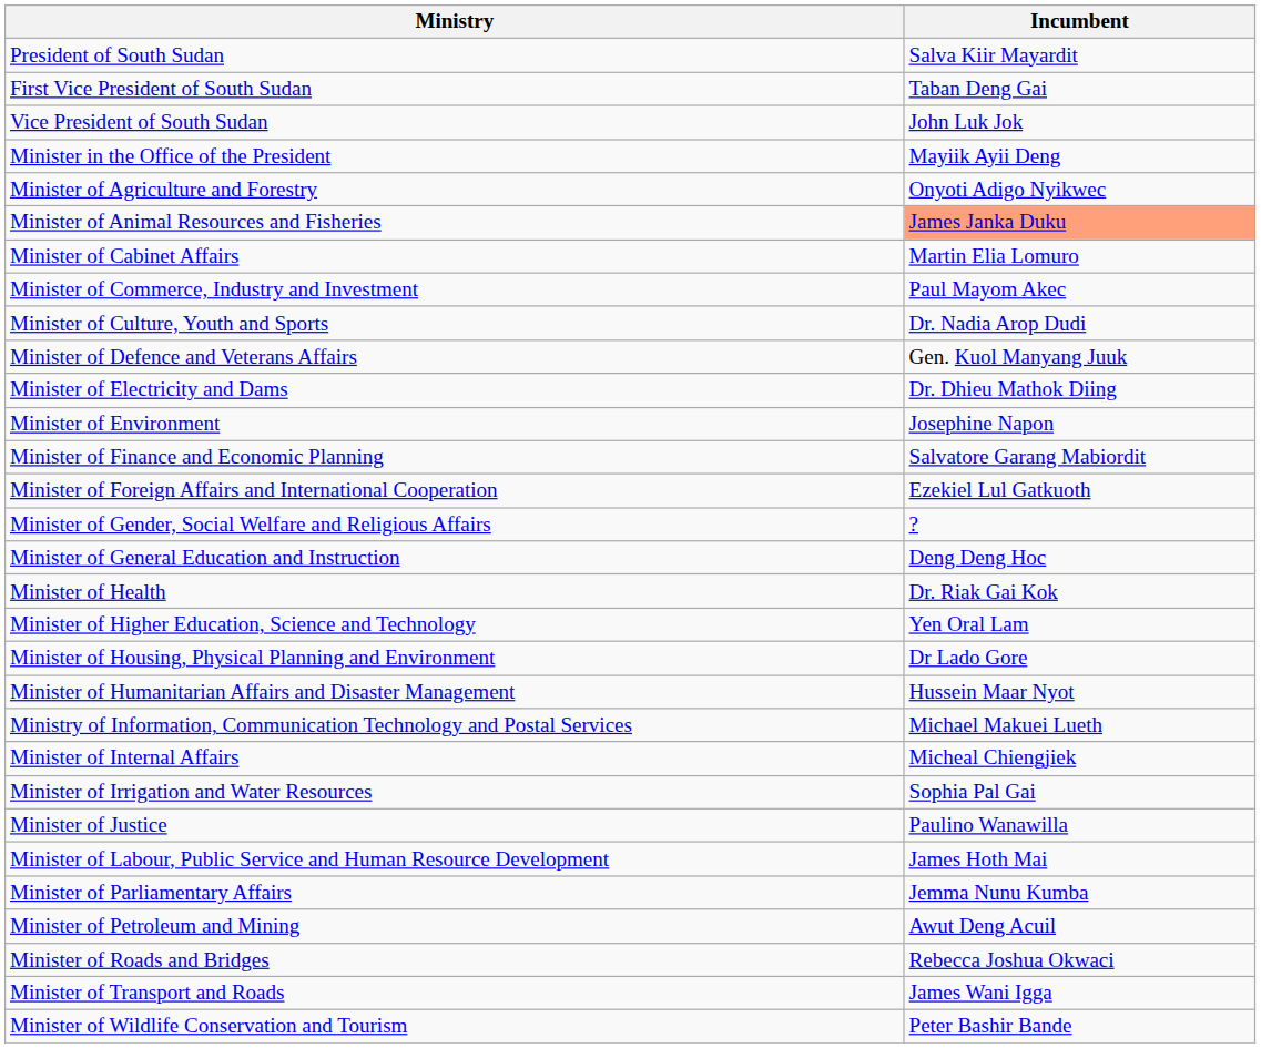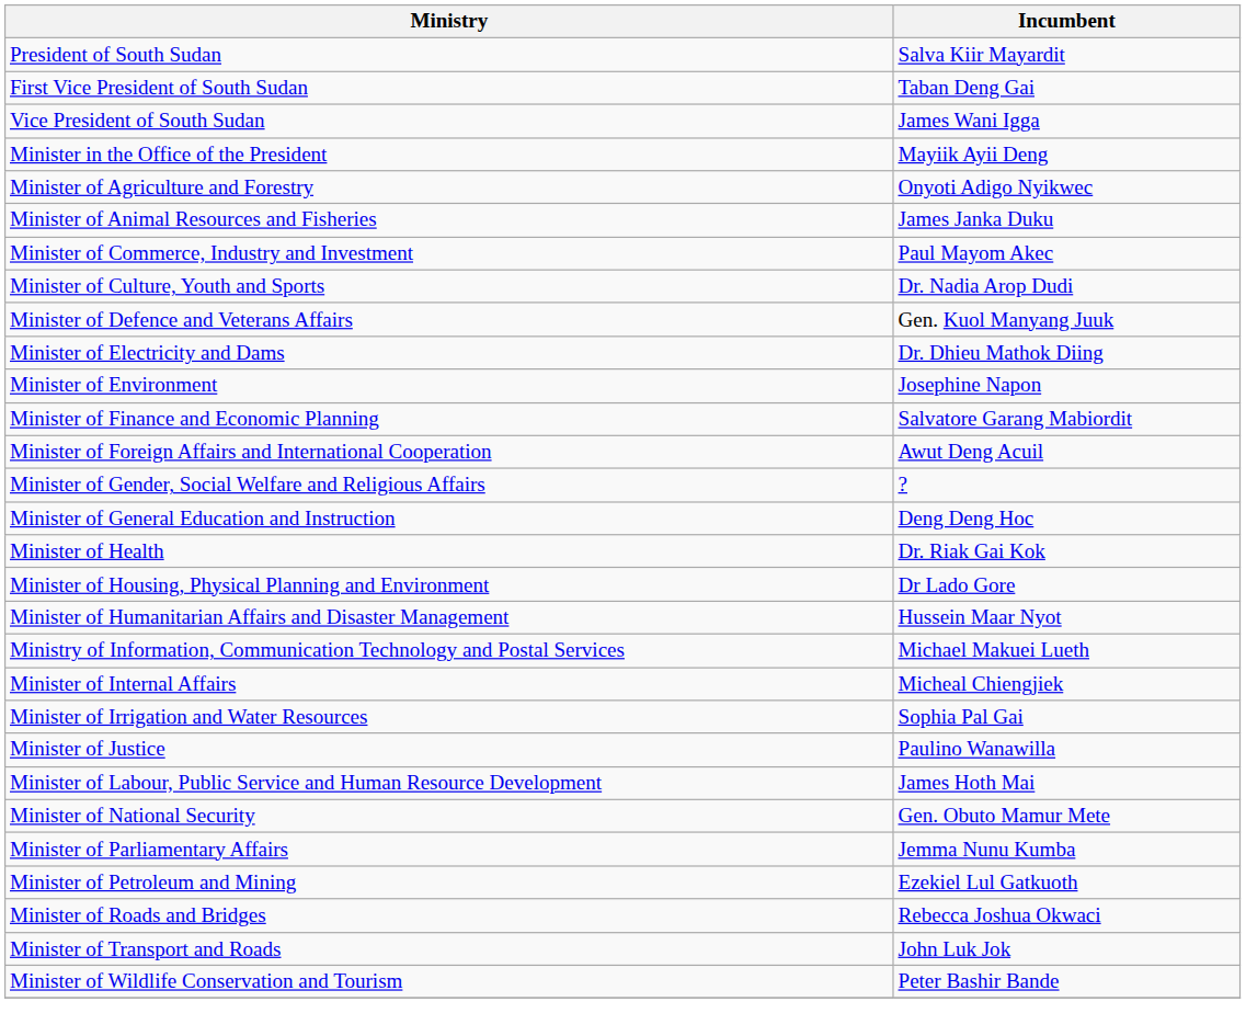Vice President of South Sudan | Incumbent: John Luk Jok -> James Wani Igga
Minister of Animal Resources and Fisheries | Incumbent: lightsalmon background -> no background
- row: Minister of Cabinet Affairs | Martin Elia Lomuro
Minister of Foreign Affairs and International Cooperation | Incumbent: Ezekiel Lul Gatkuoth -> Awut Deng Acuil
- row: Minister of Higher Education, Science and Technology | Yen Oral Lam
+ row: Minister of National Security | Gen. Obuto Mamur Mete
Minister of Petroleum and Mining | Incumbent: Awut Deng Acuil -> Ezekiel Lul Gatkuoth
Minister of Transport and Roads | Incumbent: James Wani Igga -> John Luk Jok
